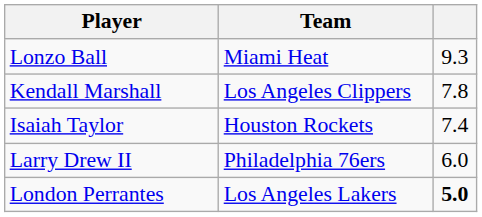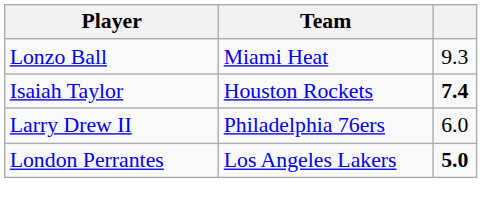- row: Kendall Marshall | Los Angeles Clippers | 7.8
Isaiah Taylor | column 3: normal -> bold
